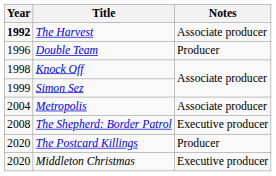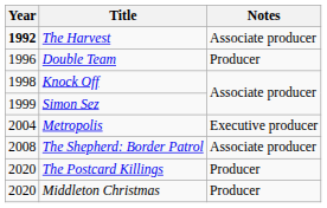Metropolis | Notes: Associate producer -> Executive producer
The Shepherd: Border Patrol | Notes: Executive producer -> Associate producer
Middleton Christmas | Notes: Executive producer -> Producer
